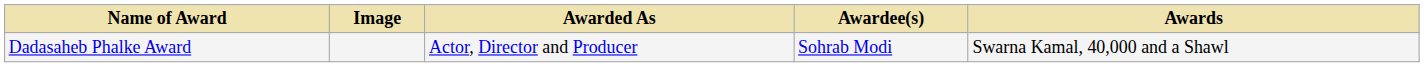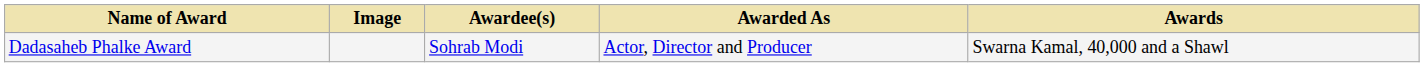columns swapped: Awardee(s) <-> Awarded As
